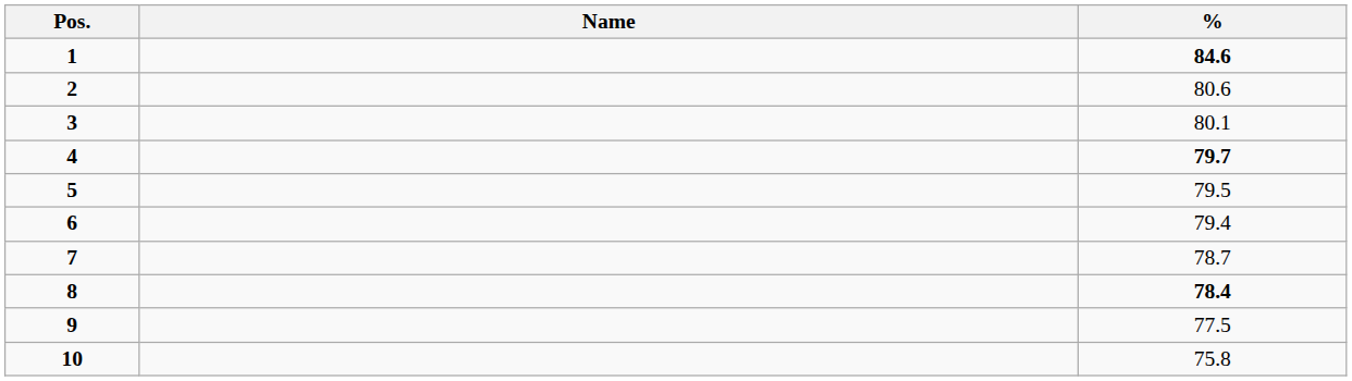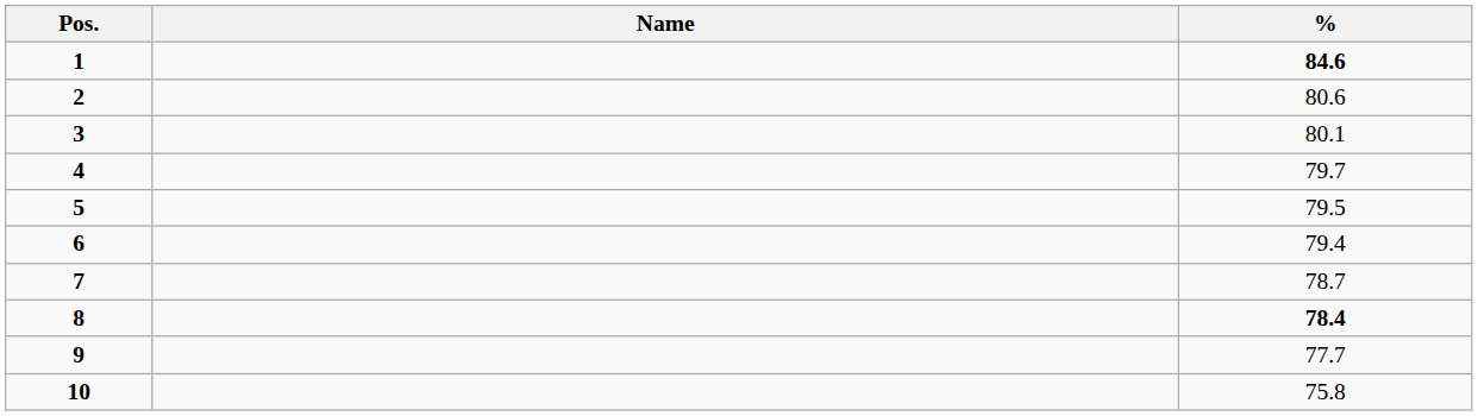4 | %: bold -> normal
9 | %: 77.5 -> 77.7
